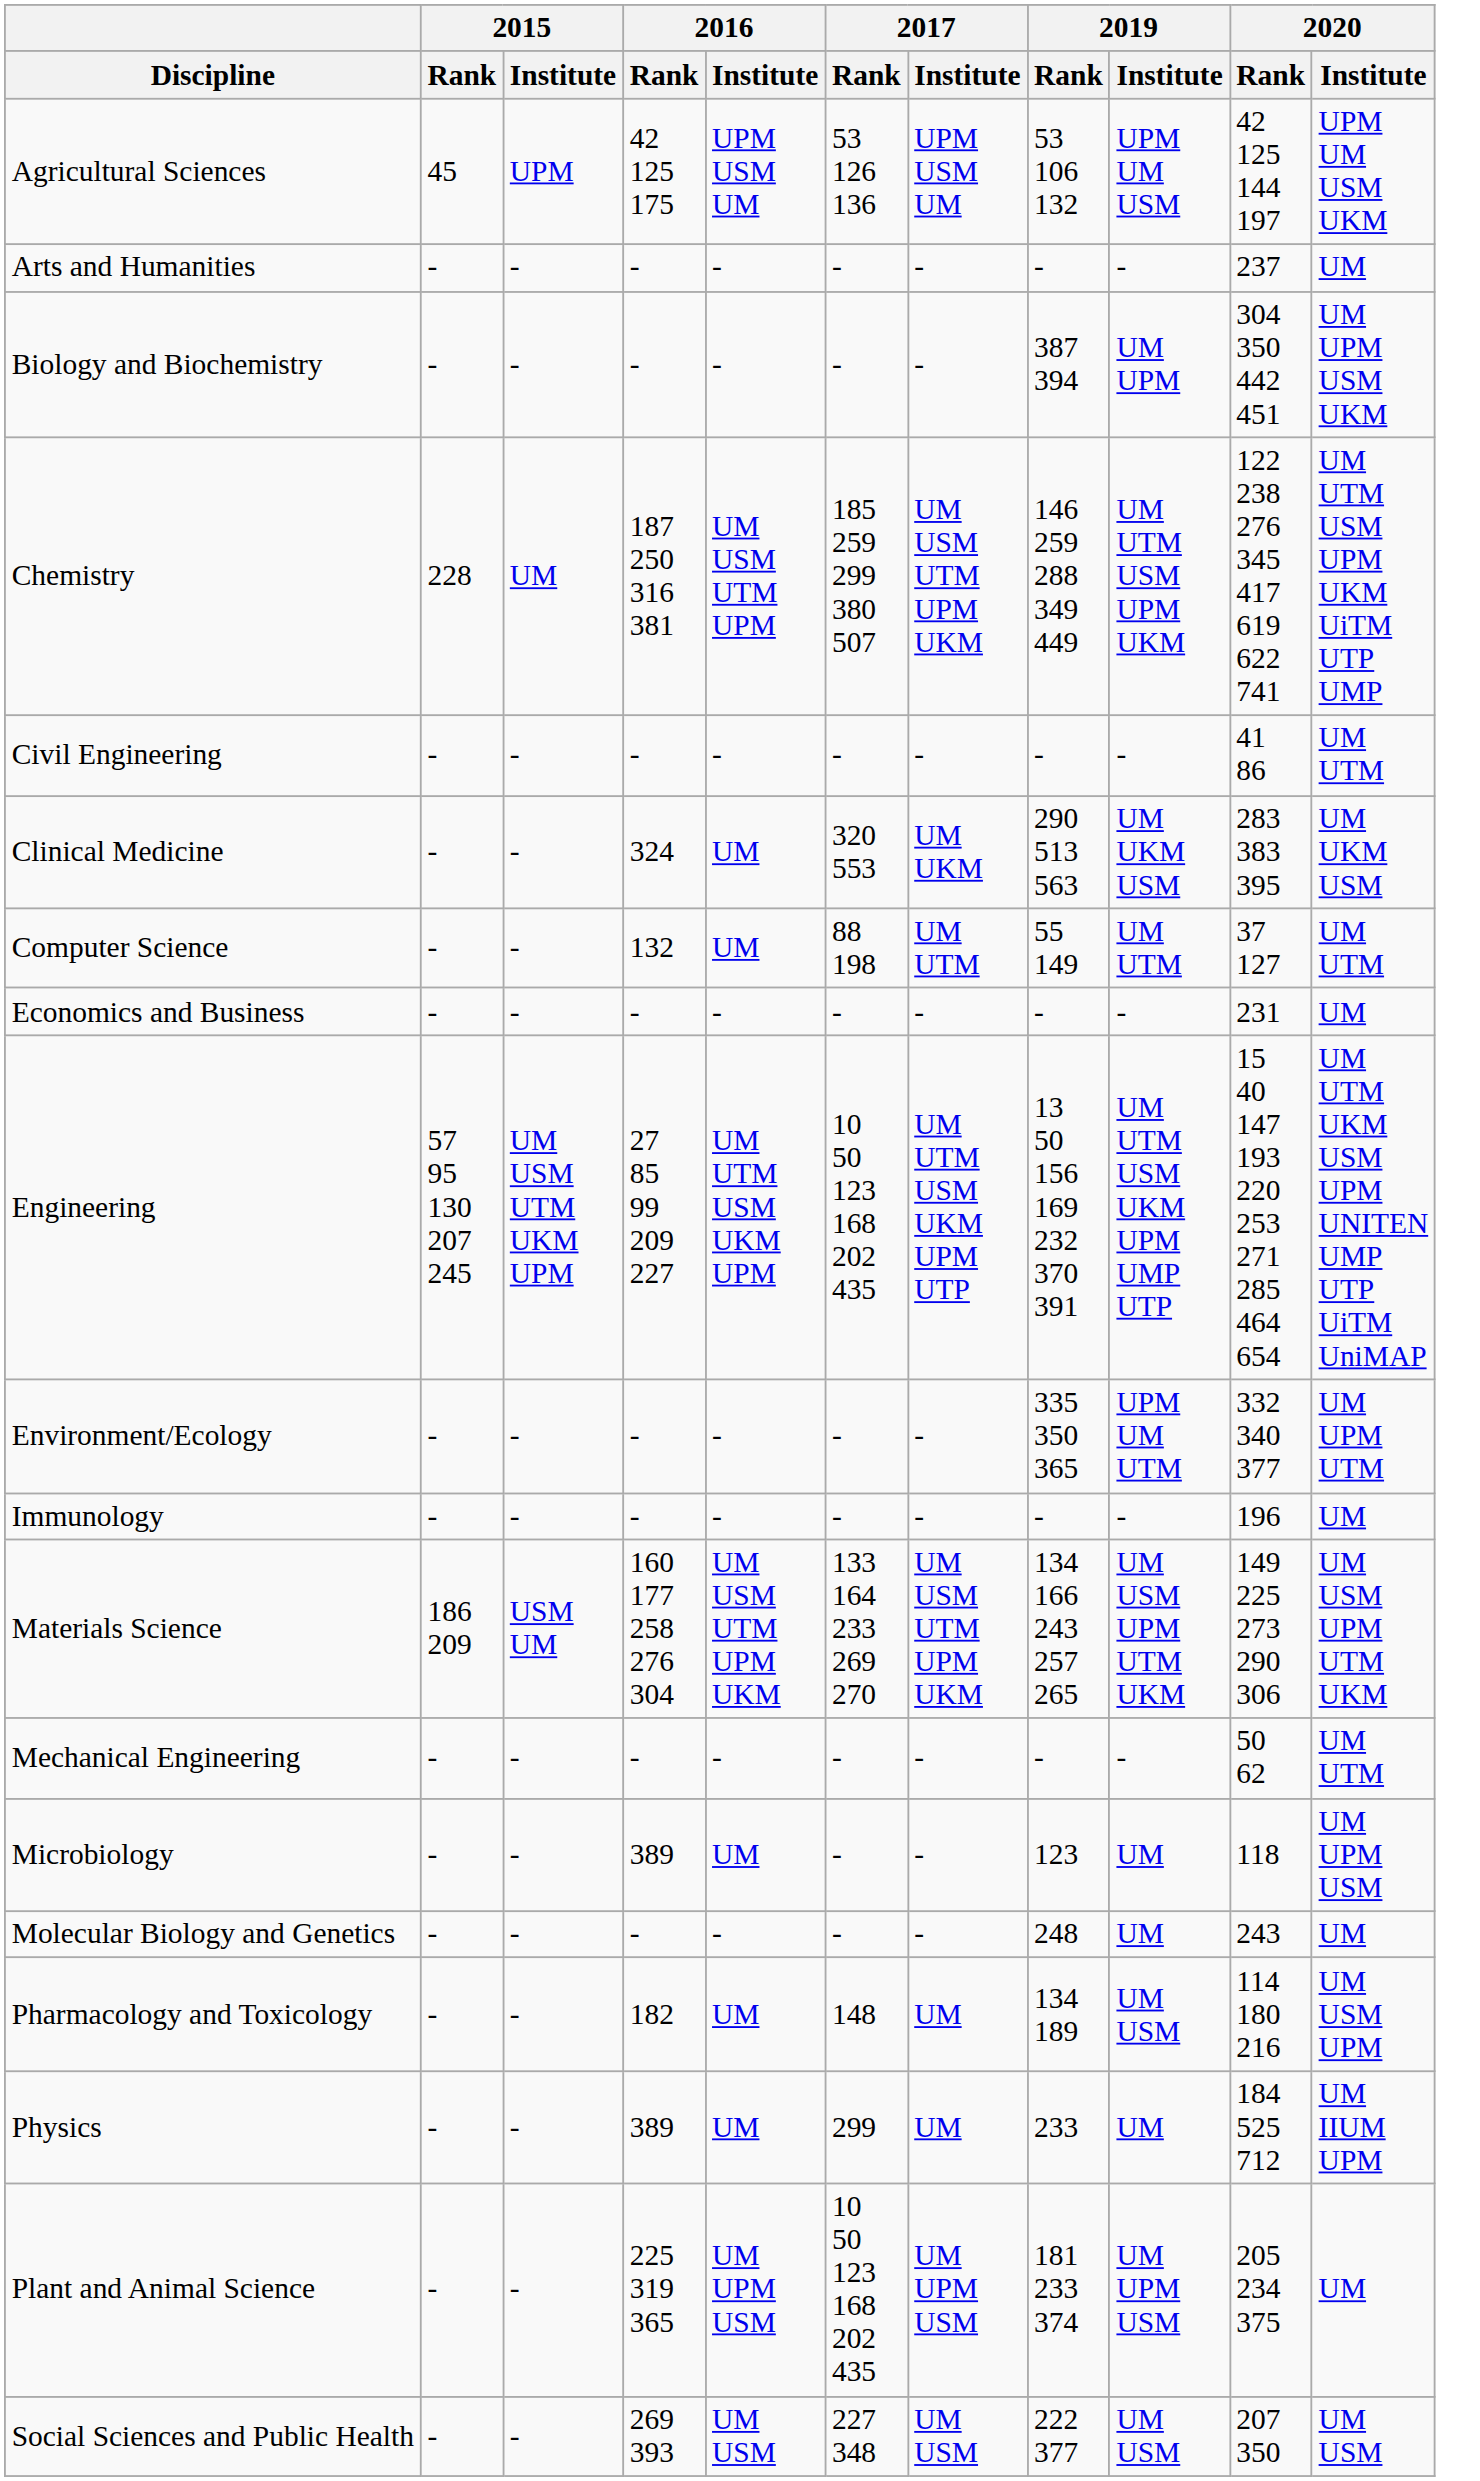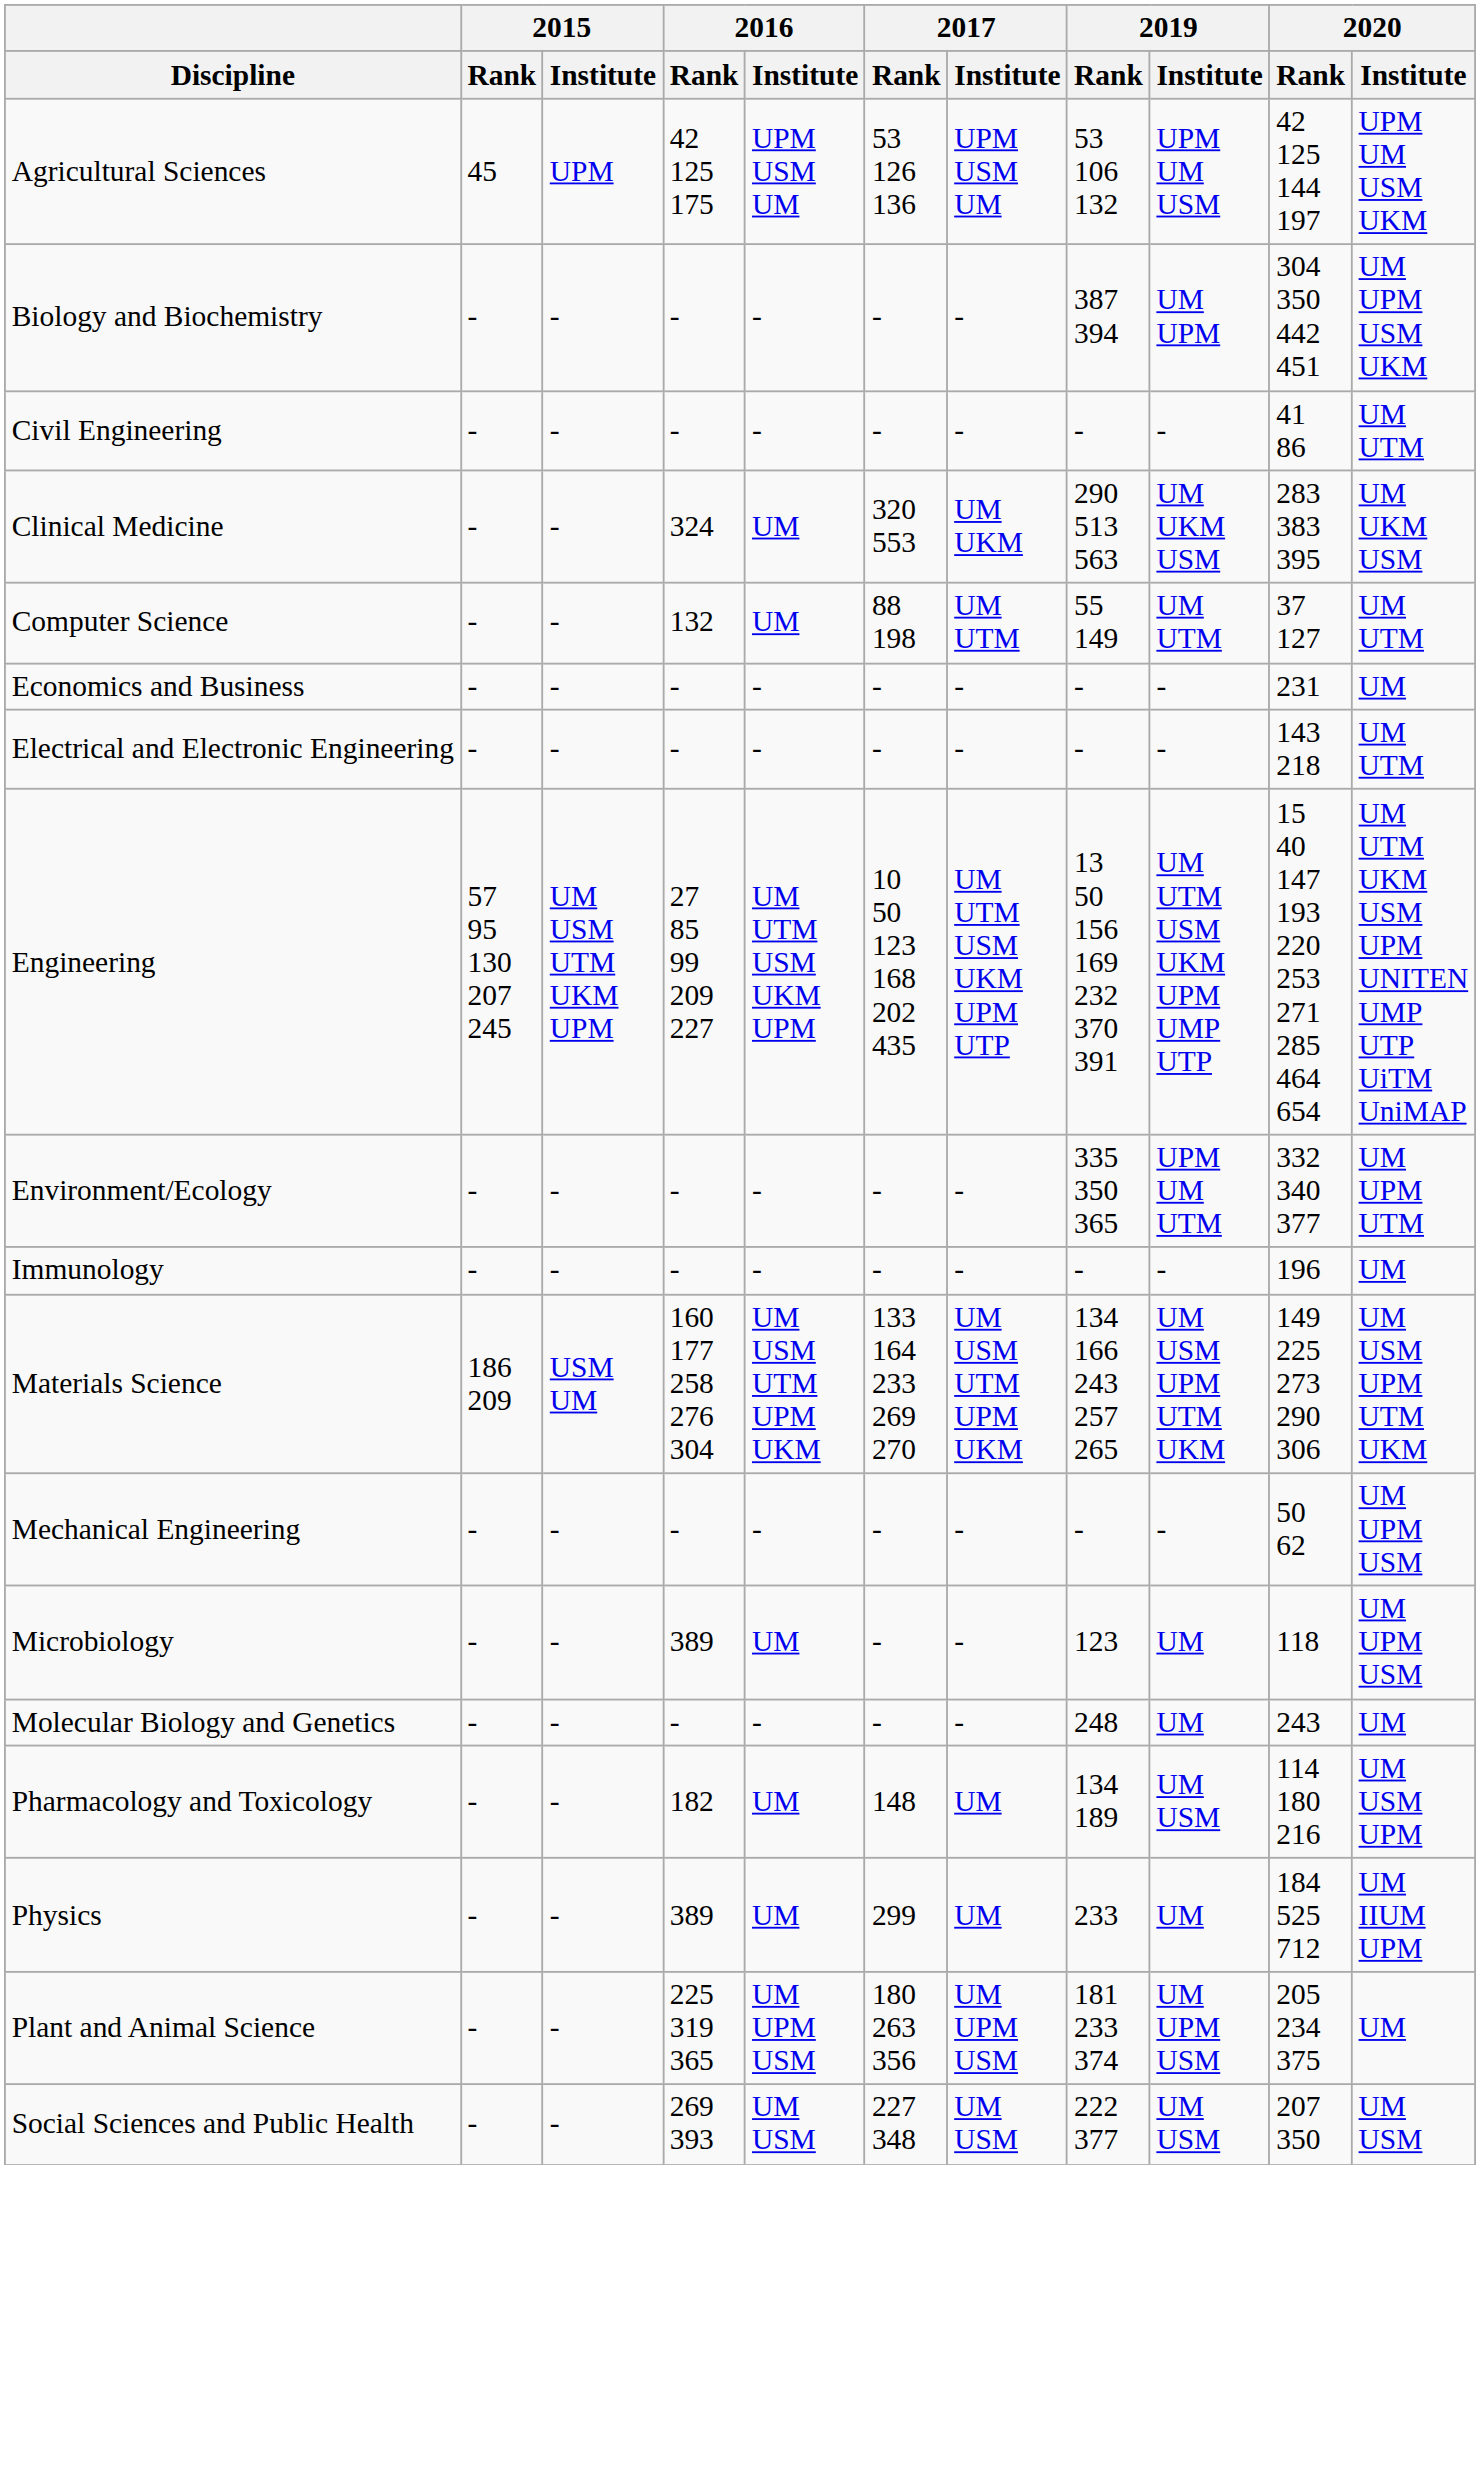- row: Arts and Humanities | - | - | - | - | - | - | - | - | 237 | UM
- row: Chemistry | 228 | UM | 187 250 316 381 | UM USM UTM UPM | 185 259 299 380 507 | UM USM UTM UPM UKM | 146 259 288 349 449 | UM UTM USM UPM UKM | 122 238 276 345 417 619 622 741 | UM UTM USM UPM UKM UiTM UTP UMP
+ row: Electrical and Electronic Engineering | - | - | - | - | - | - | - | - | 143 218 | UM UTM
Mechanical Engineering | 2020 / Institute: UM UTM -> UM UPM USM
Plant and Animal Science | 2017 / Rank: 10 50 123 168 202 435 -> 180 263 356
